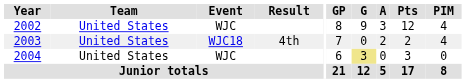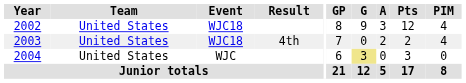2002 | Event: WJC -> WJC18
